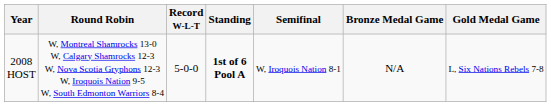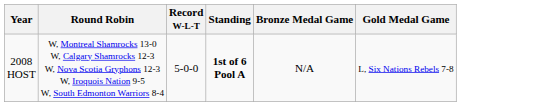- column: Semifinal | W, Iroquois Nation 8-1
